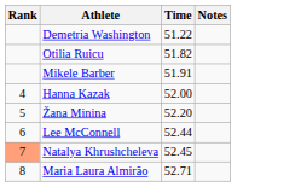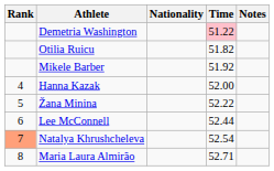+ column: Nationality
Demetria Washington | Time: no background -> pink background
Mikele Barber | Time: 51.91 -> 51.92
Žana Minina | Time: 52.20 -> 52.22
Natalya Khrushcheleva | Time: 52.45 -> 52.54
